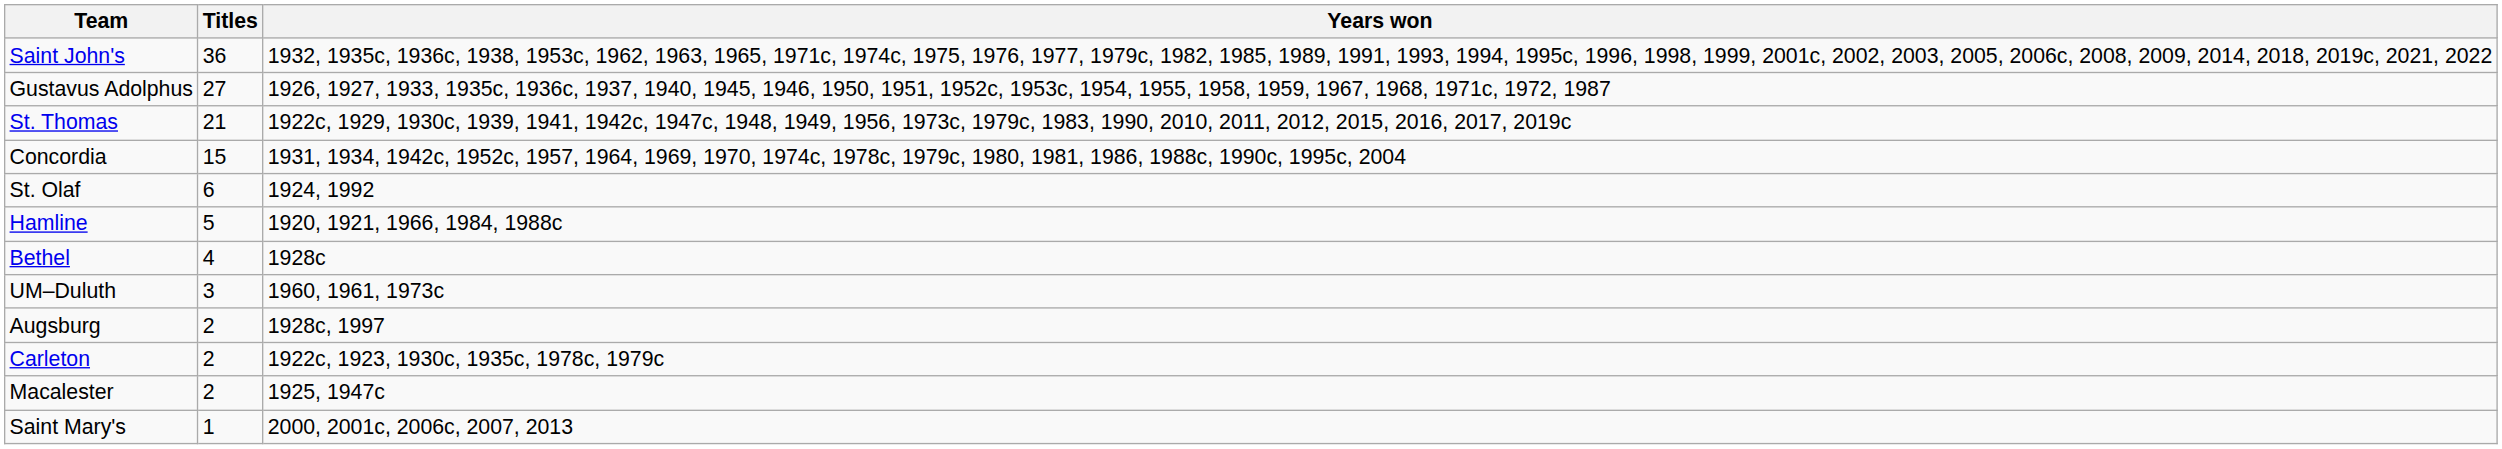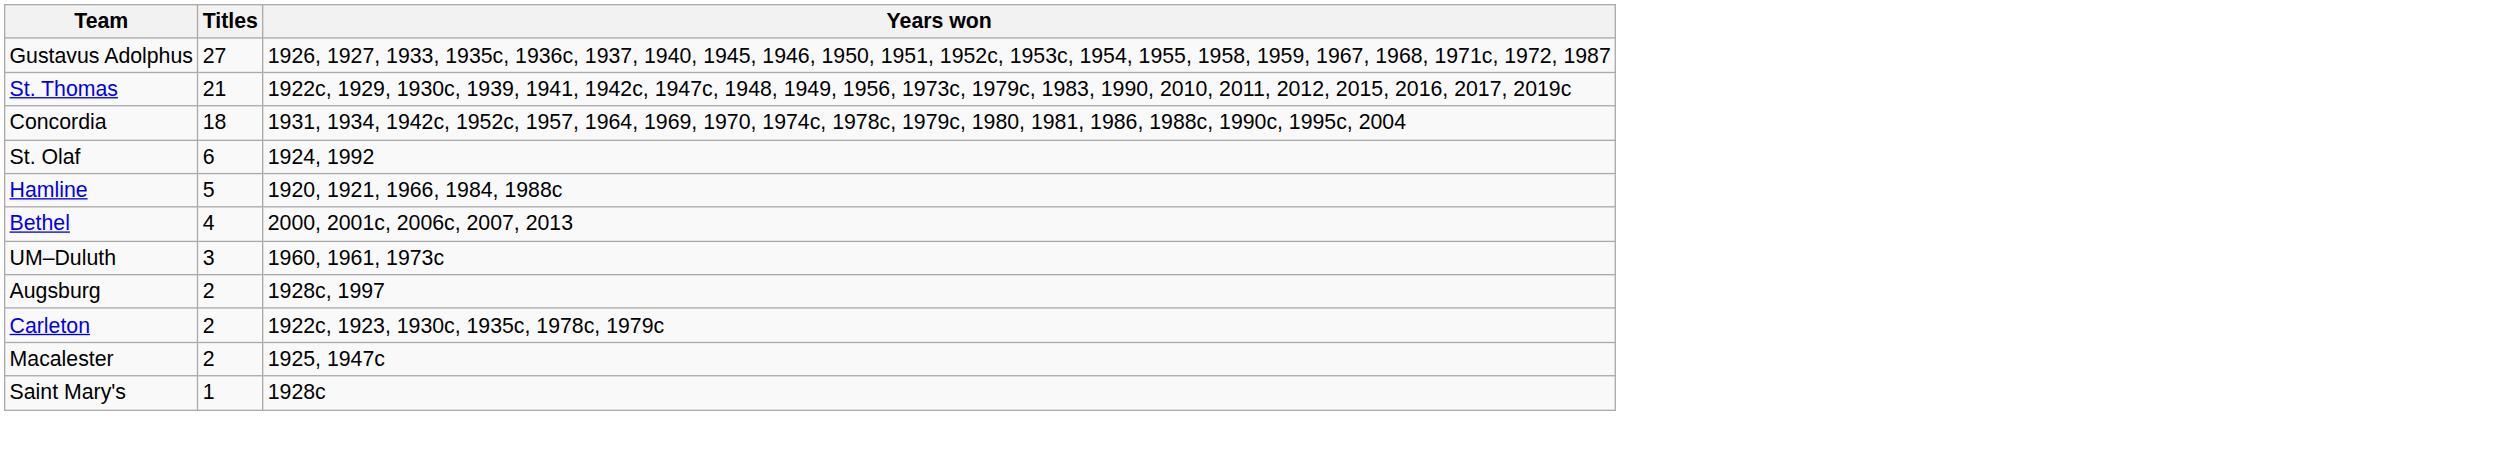- row: Saint John's | 36 | 1932, 1935c, 1936c, 1938, 1953c, 1962, 1963, 1965, 1971c, 1974c, 1975, 1976, 1977, 1979c, 1982, 1985, 1989, 1991, 1993, 1994, 1995c, 1996, 1998, 1999, 2001c, 2002, 2003, 2005, 2006c, 2008, 2009, 2014, 2018, 2019c, 2021, 2022
Concordia | Titles: 15 -> 18
Bethel | Years won: 1928c -> 2000, 2001c, 2006c, 2007, 2013
Saint Mary's | Years won: 2000, 2001c, 2006c, 2007, 2013 -> 1928c
